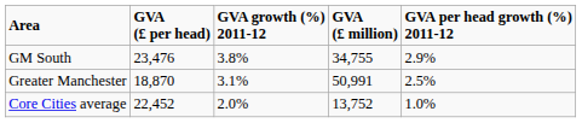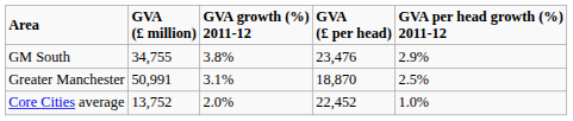columns swapped: GVA (£ million) <-> GVA (£ per head)
